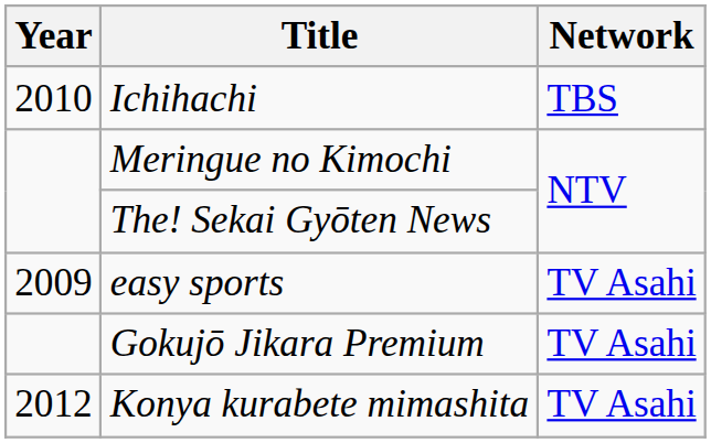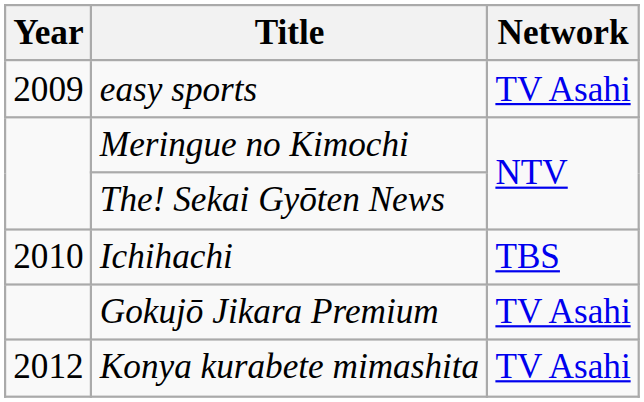rows swapped: easy sports <-> Ichihachi
